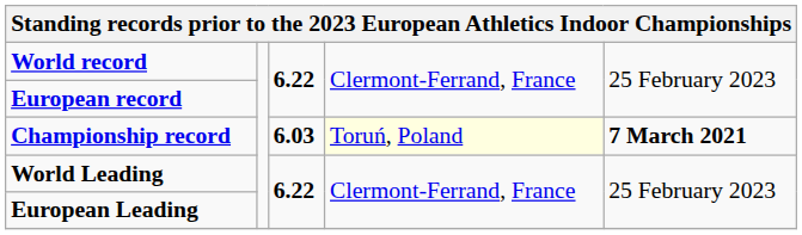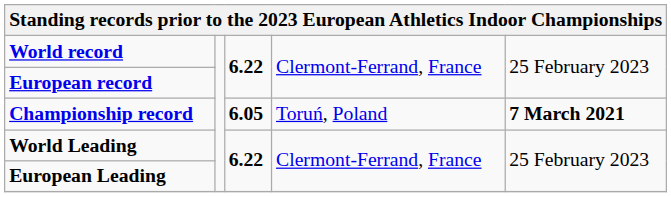Championship record | column 3: 6.03 -> 6.05
Championship record | column 4: lightyellow background -> no background
